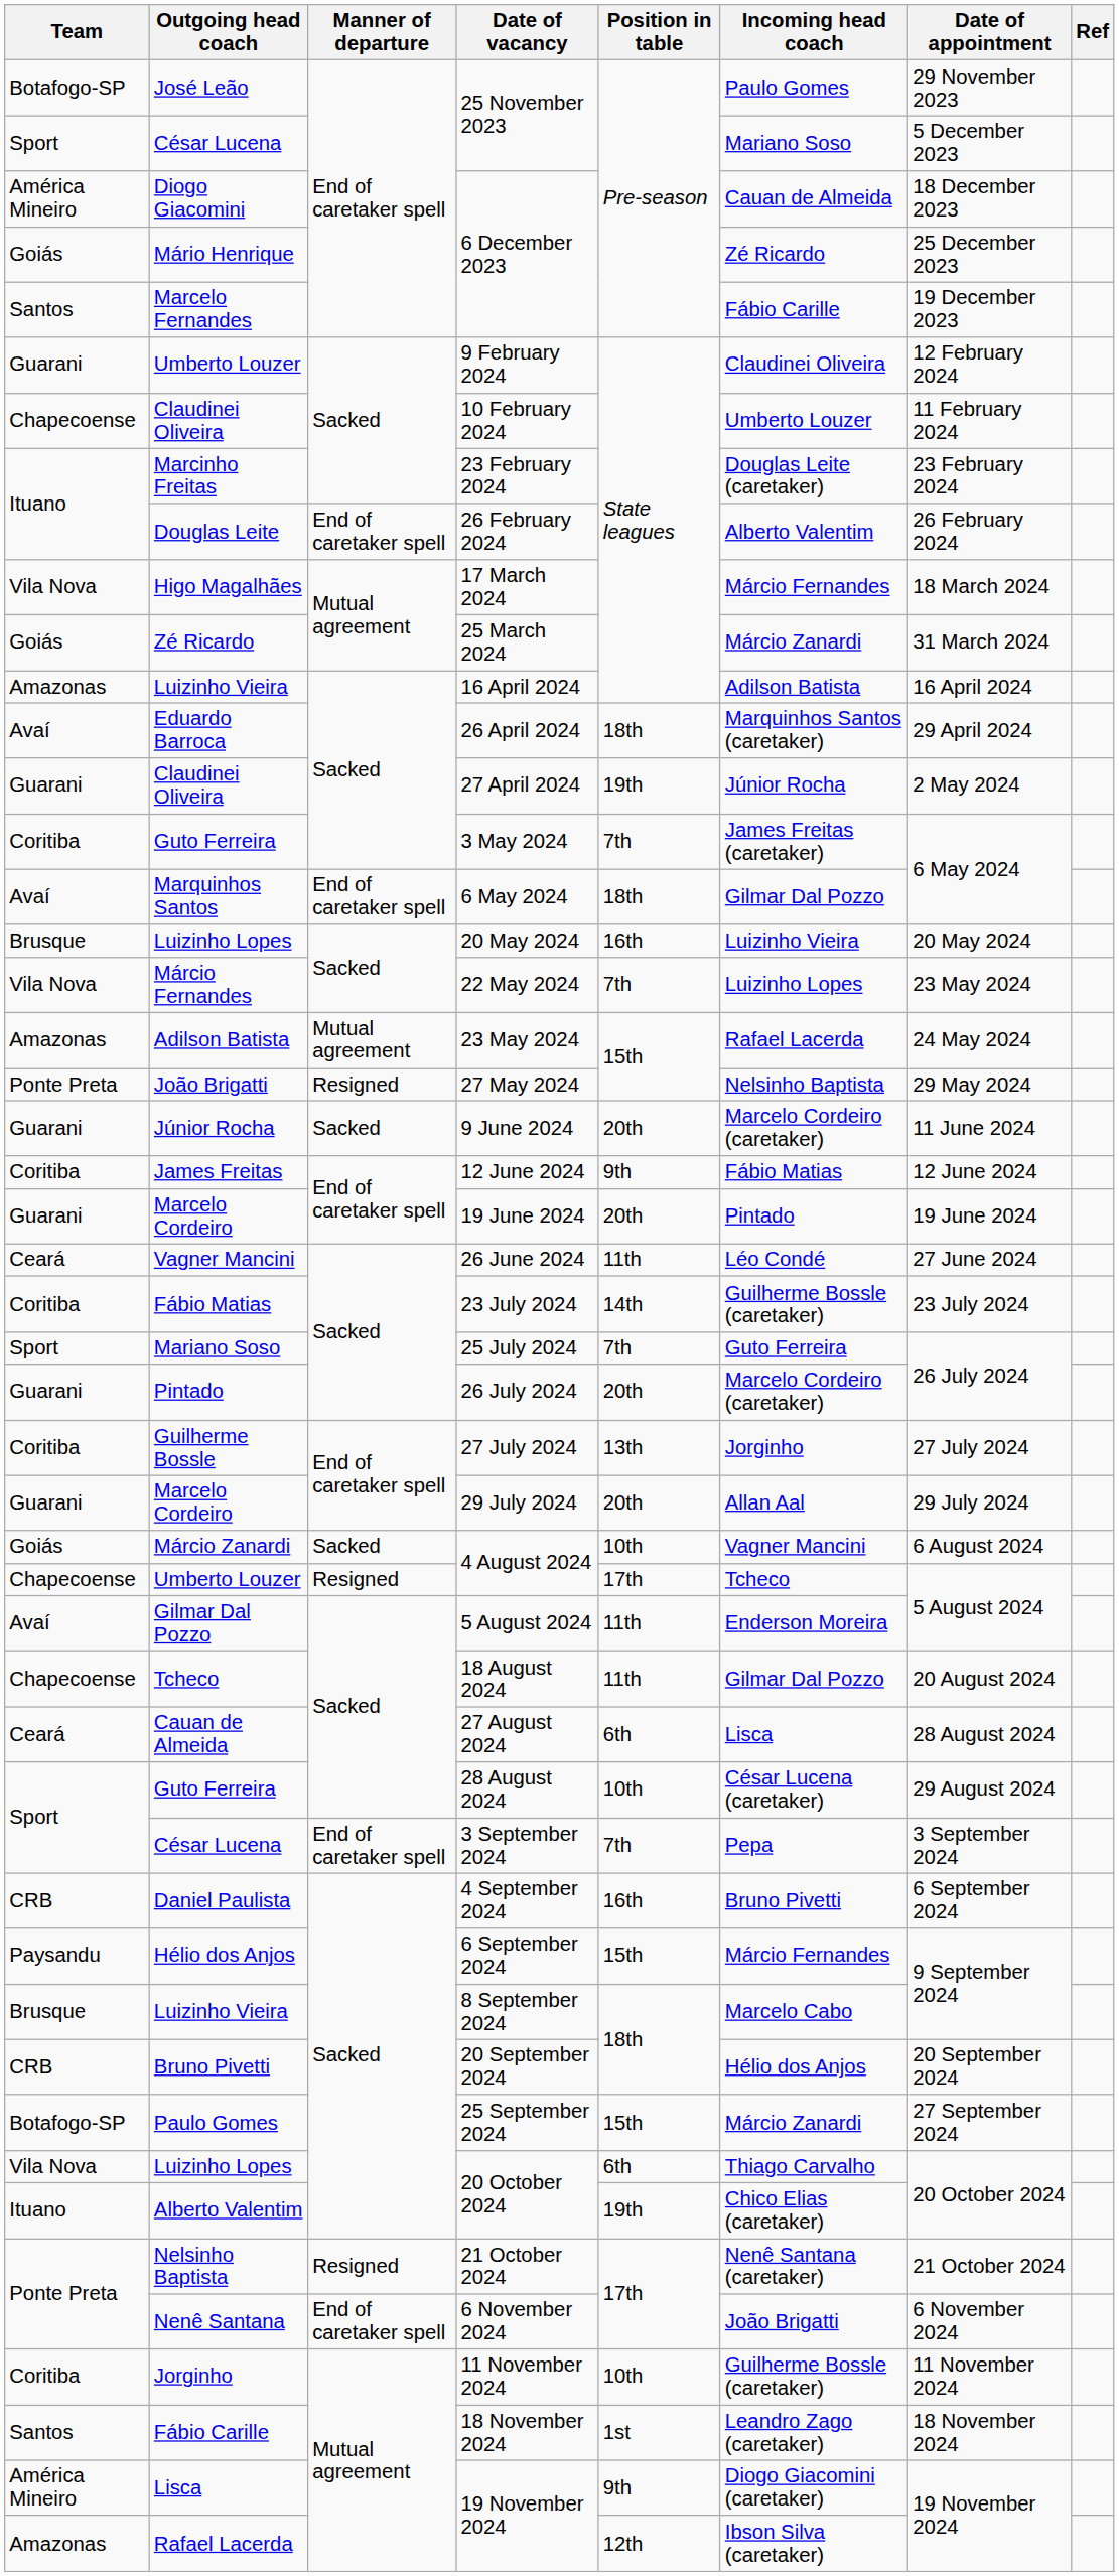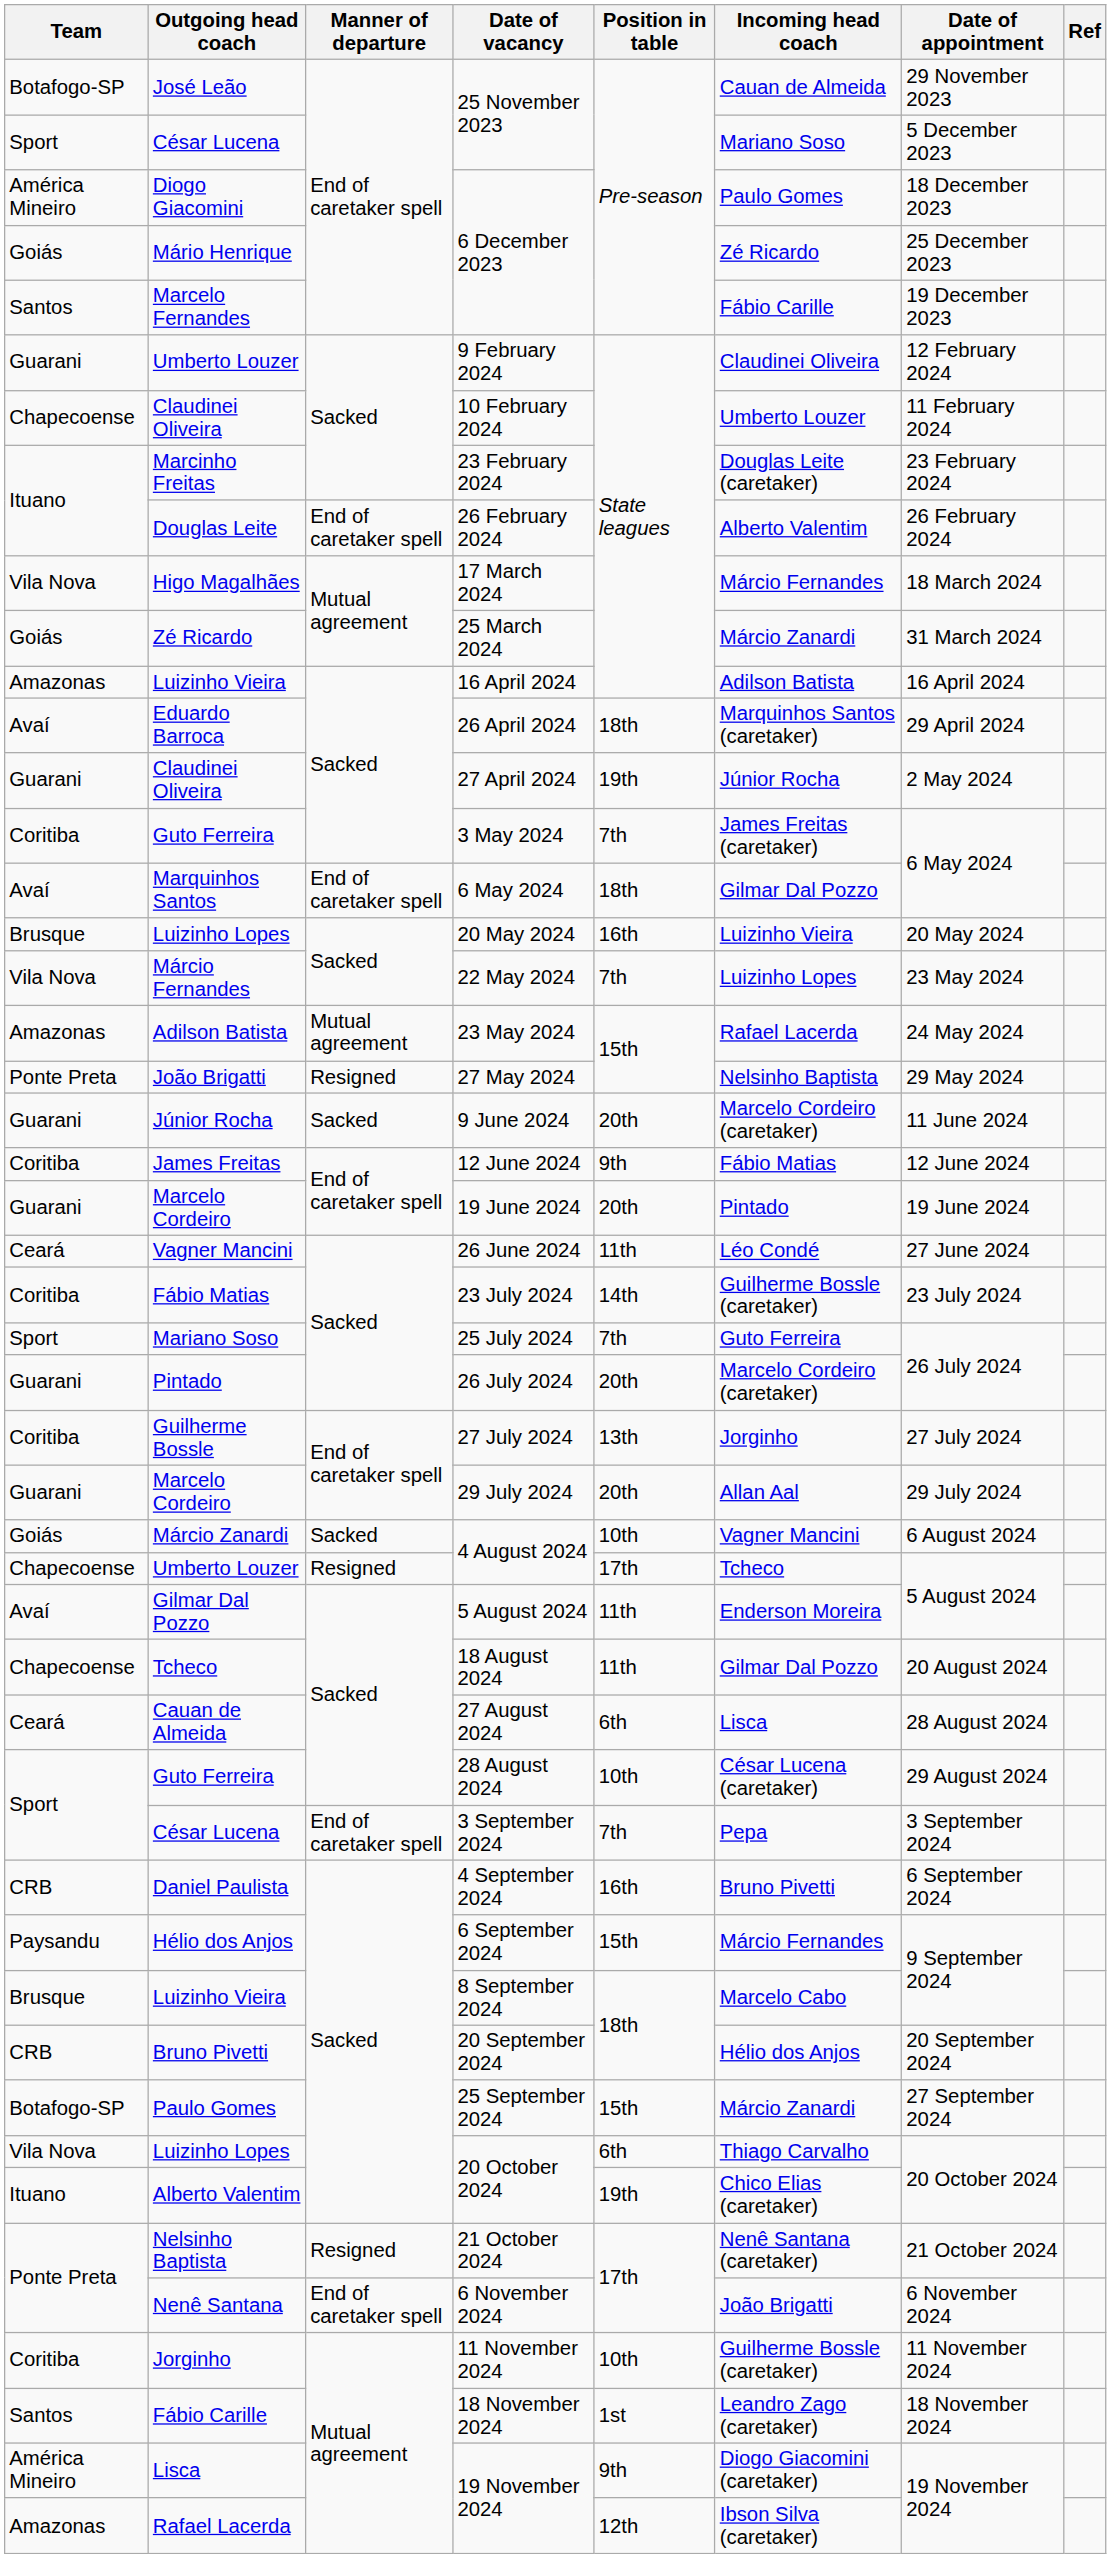José Leão / 25 November 2023 | Incoming head coach: Paulo Gomes -> Cauan de Almeida
Diogo Giacomini / 6 December 2023 | Incoming head coach: Cauan de Almeida -> Paulo Gomes
